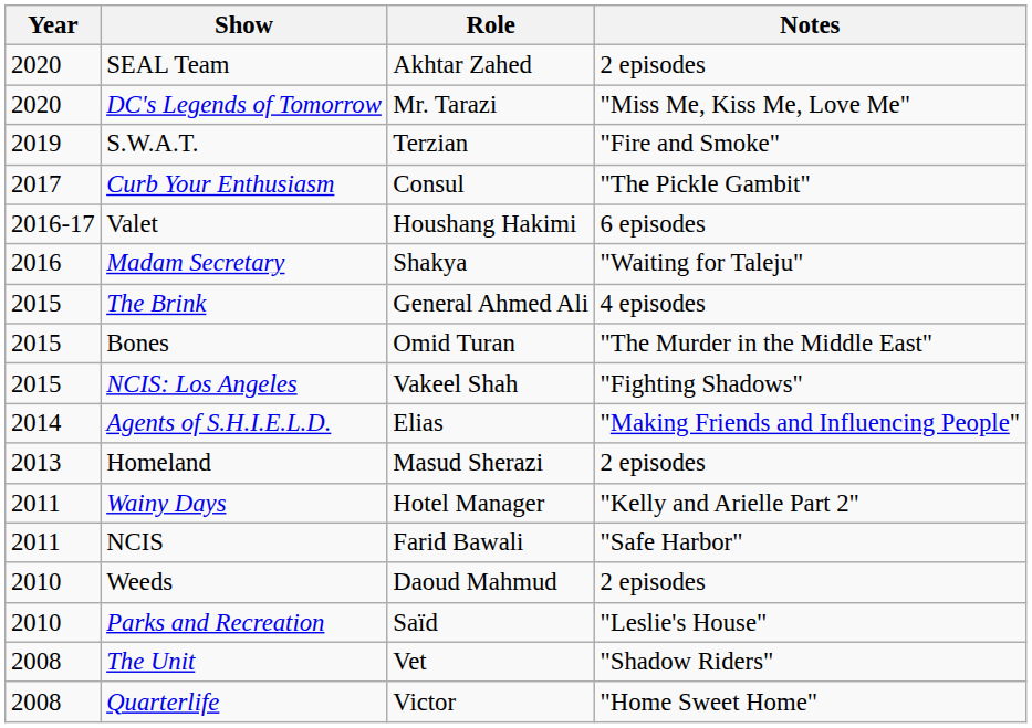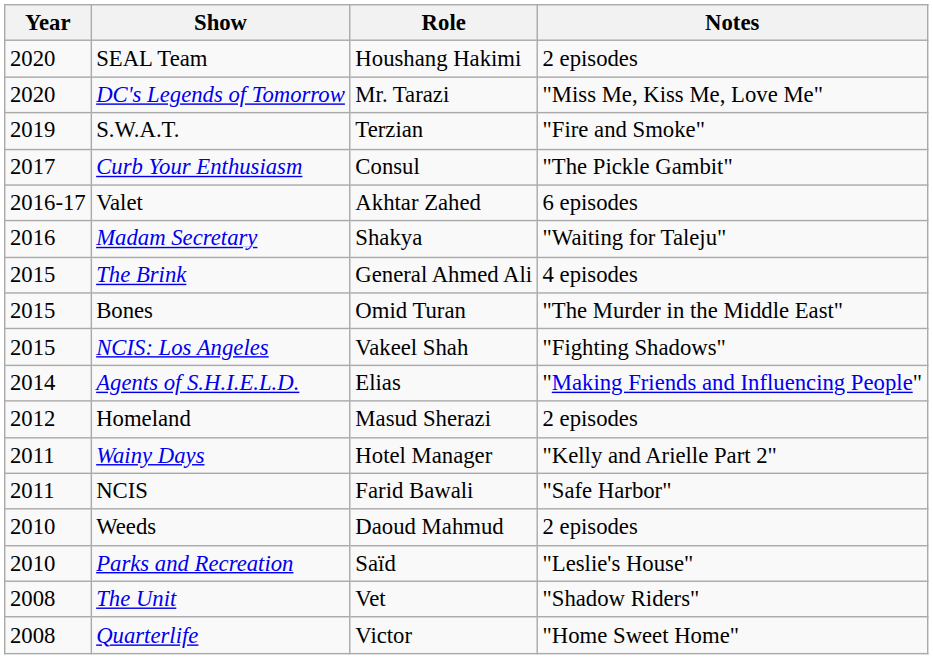SEAL Team | Role: Akhtar Zahed -> Houshang Hakimi
Valet | Role: Houshang Hakimi -> Akhtar Zahed
Homeland | Year: 2013 -> 2012
